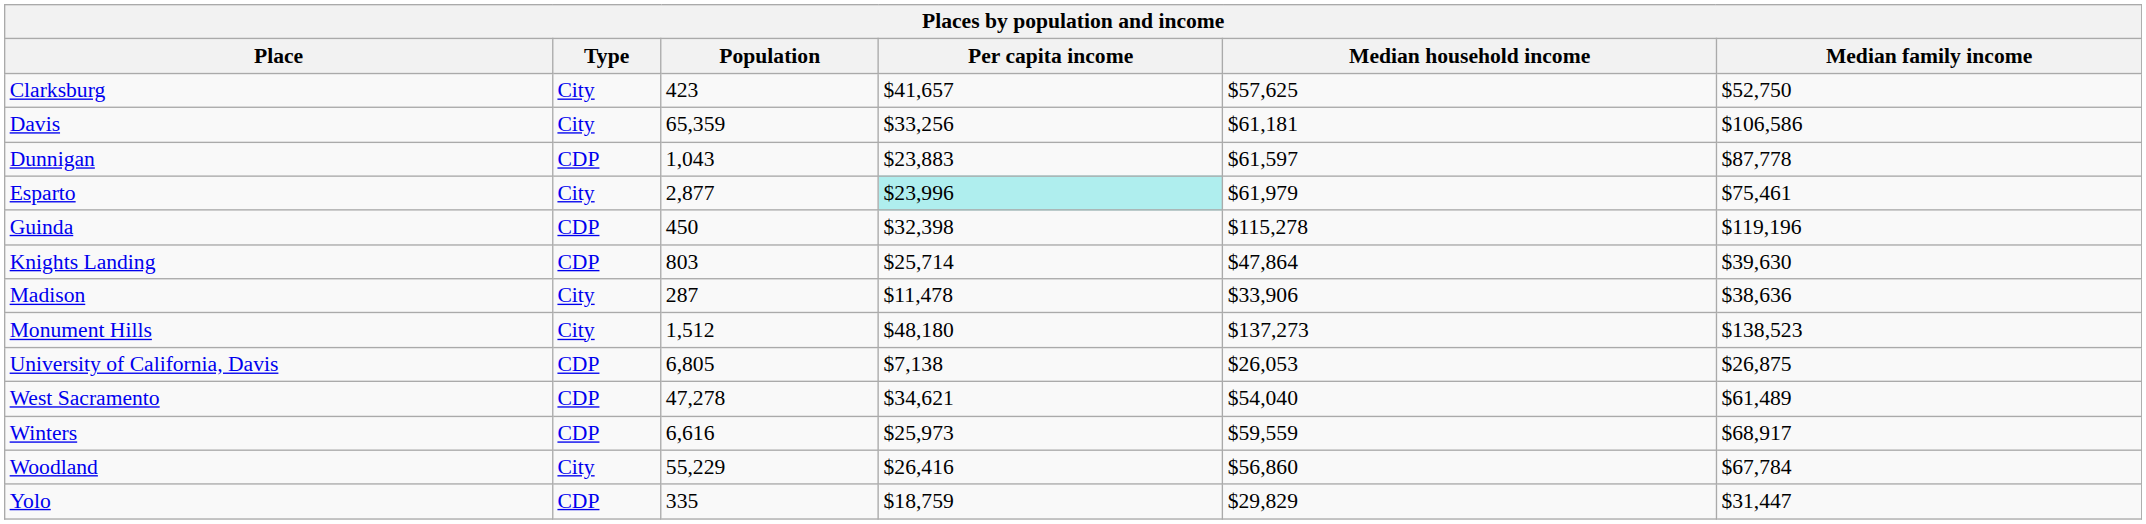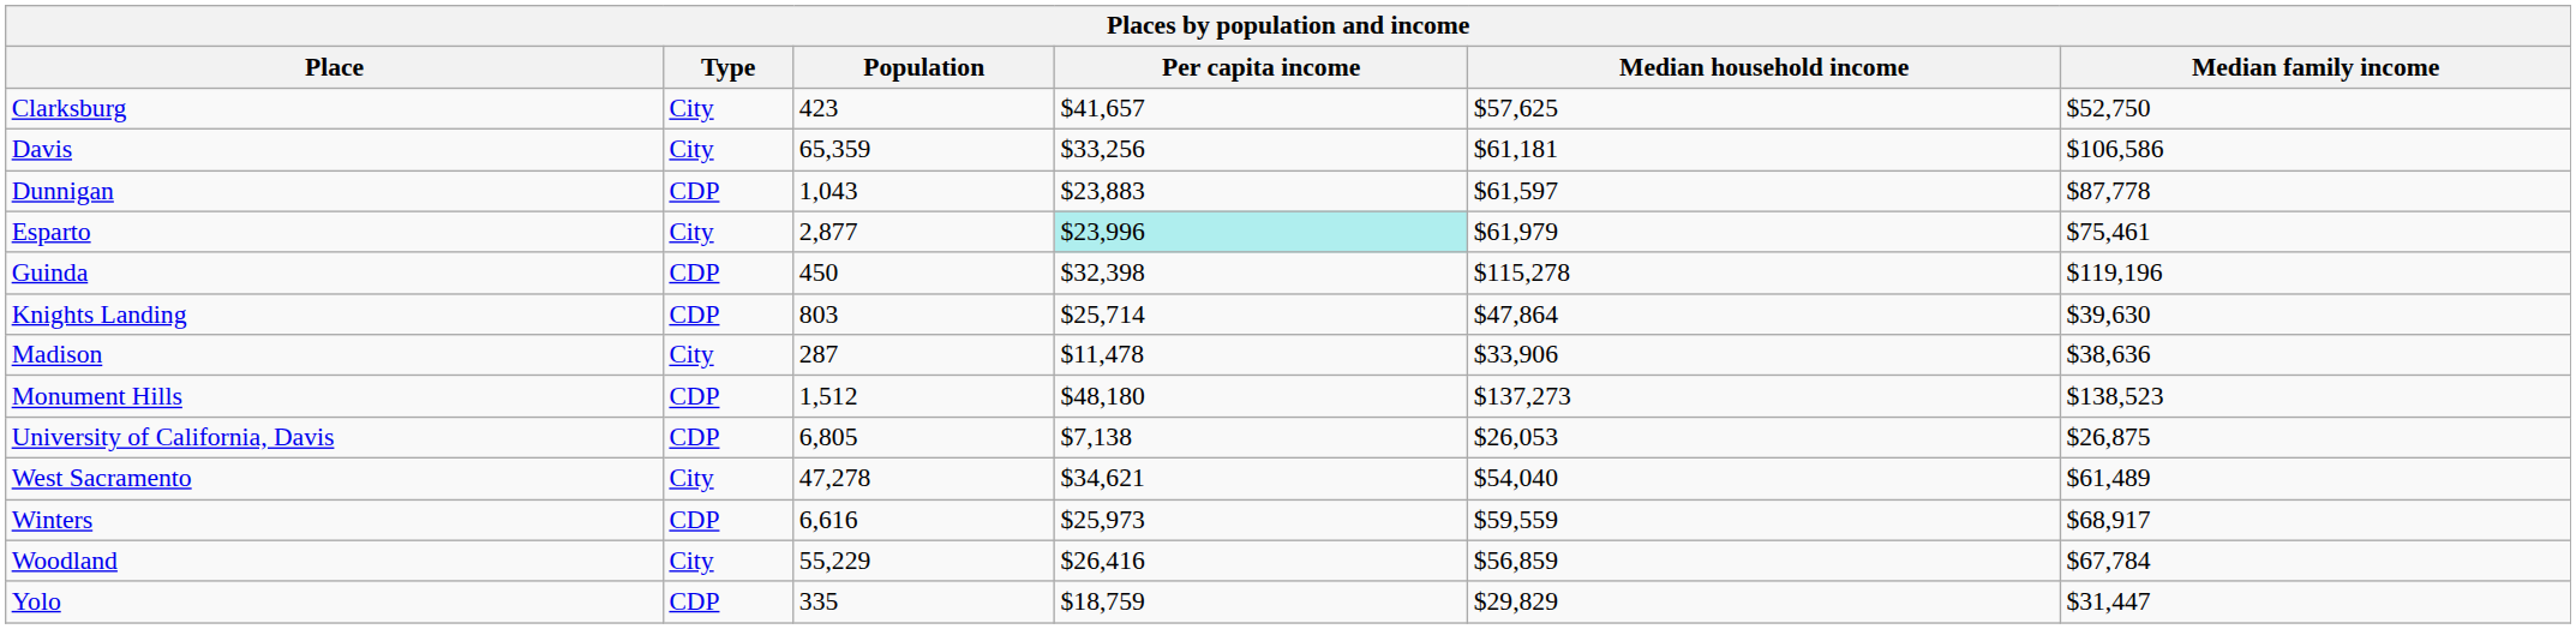Monument Hills | Type: City -> CDP
West Sacramento | Type: CDP -> City
Woodland | Median household income: $56,860 -> $56,859
